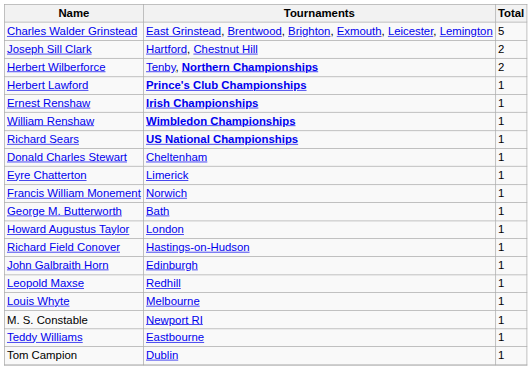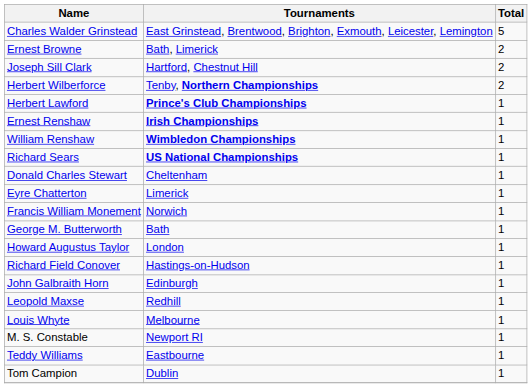+ row: Ernest Browne | Bath, Limerick | 2
